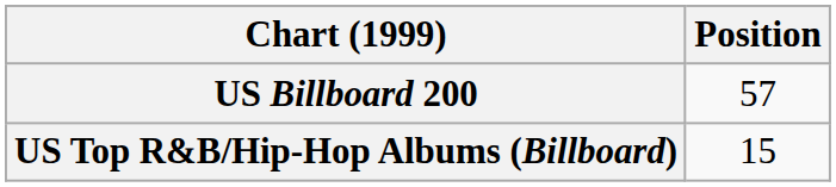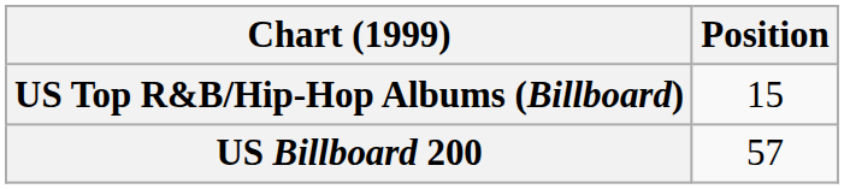rows swapped: US Billboard 200 <-> US Top R&B/Hip-Hop Albums (Billboard)
